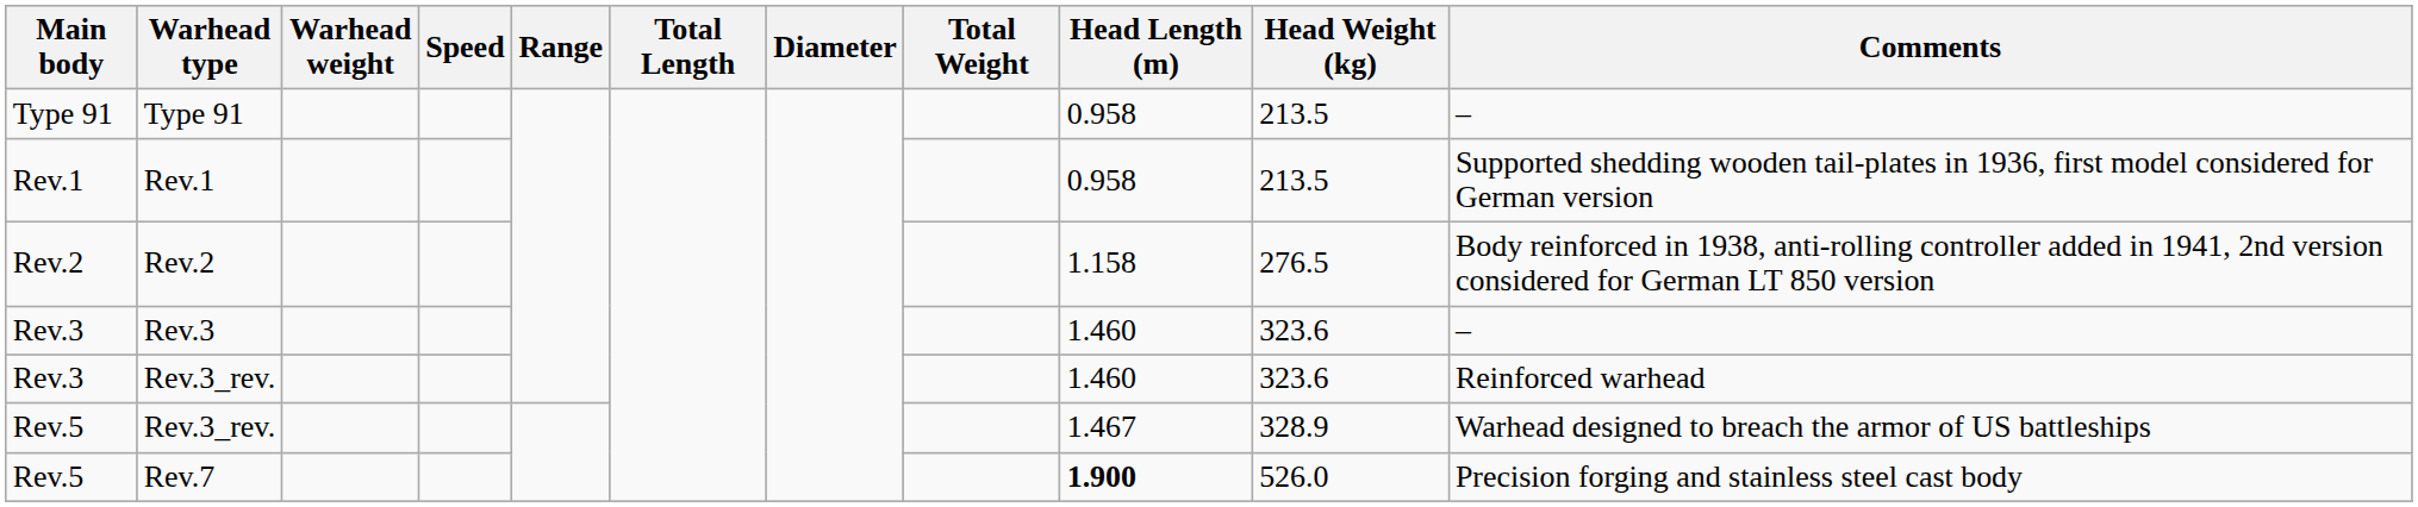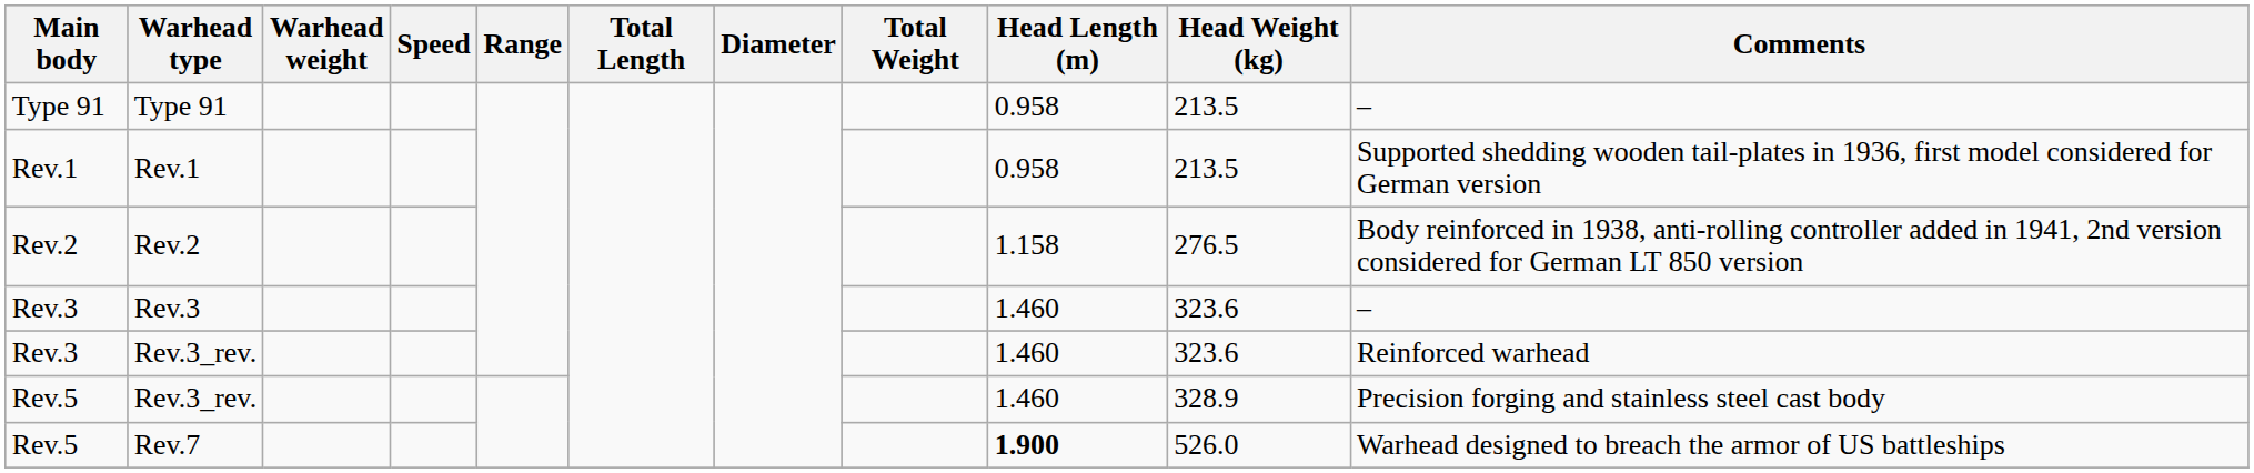Rev.5 / Rev.3_rev. | Head Length (m): 1.467 -> 1.460
Rev.5 / Rev.3_rev. | Comments: Warhead designed to breach the armor of US battleships -> Precision forging and stainless steel cast body
Rev.7 | Comments: Precision forging and stainless steel cast body -> Warhead designed to breach the armor of US battleships
